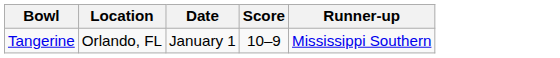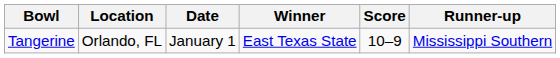+ column: Winner | East Texas State
